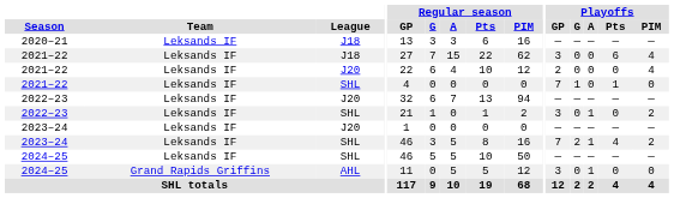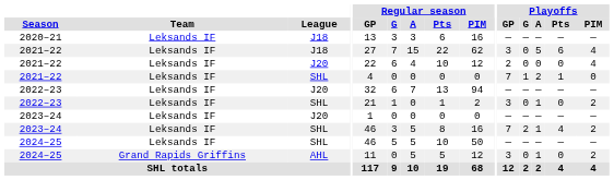2021–22 / J18 | Playoffs / A: 0 -> 5
2021–22 / SHL | Playoffs / A: 0 -> 2
2024–25 / AHL | Playoffs / PIM: 0 -> 2
